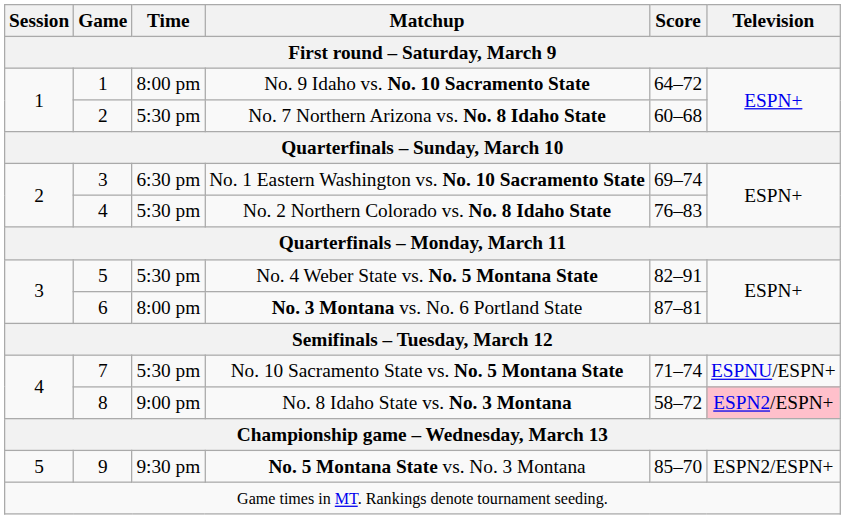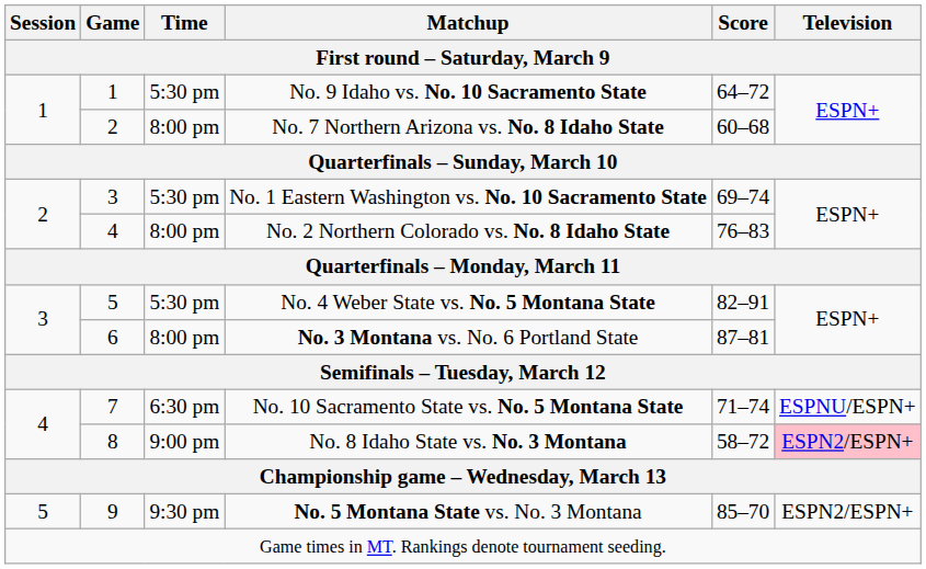No. 9 Idaho vs. No. 10 Sacramento State | Time: 8:00 pm -> 5:30 pm
No. 7 Northern Arizona vs. No. 8 Idaho State | Time: 5:30 pm -> 8:00 pm
No. 1 Eastern Washington vs. No. 10 Sacramento State | Time: 6:30 pm -> 5:30 pm
No. 2 Northern Colorado vs. No. 8 Idaho State | Time: 5:30 pm -> 8:00 pm
No. 10 Sacramento State vs. No. 5 Montana State | Time: 5:30 pm -> 6:30 pm
